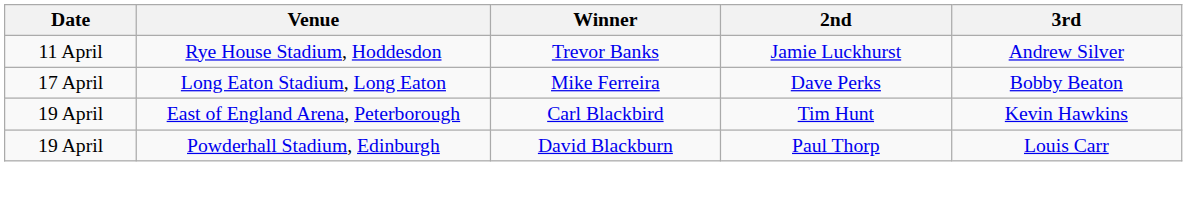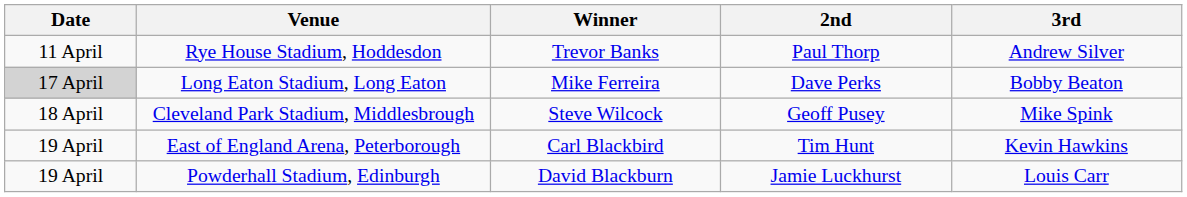Rye House Stadium, Hoddesdon | 2nd: Jamie Luckhurst -> Paul Thorp
Long Eaton Stadium, Long Eaton | Date: no background -> lightgrey background
+ row: 18 April | Cleveland Park Stadium, Middlesbrough | Steve Wilcock | Geoff Pusey | Mike Spink
Powderhall Stadium, Edinburgh | 2nd: Paul Thorp -> Jamie Luckhurst
